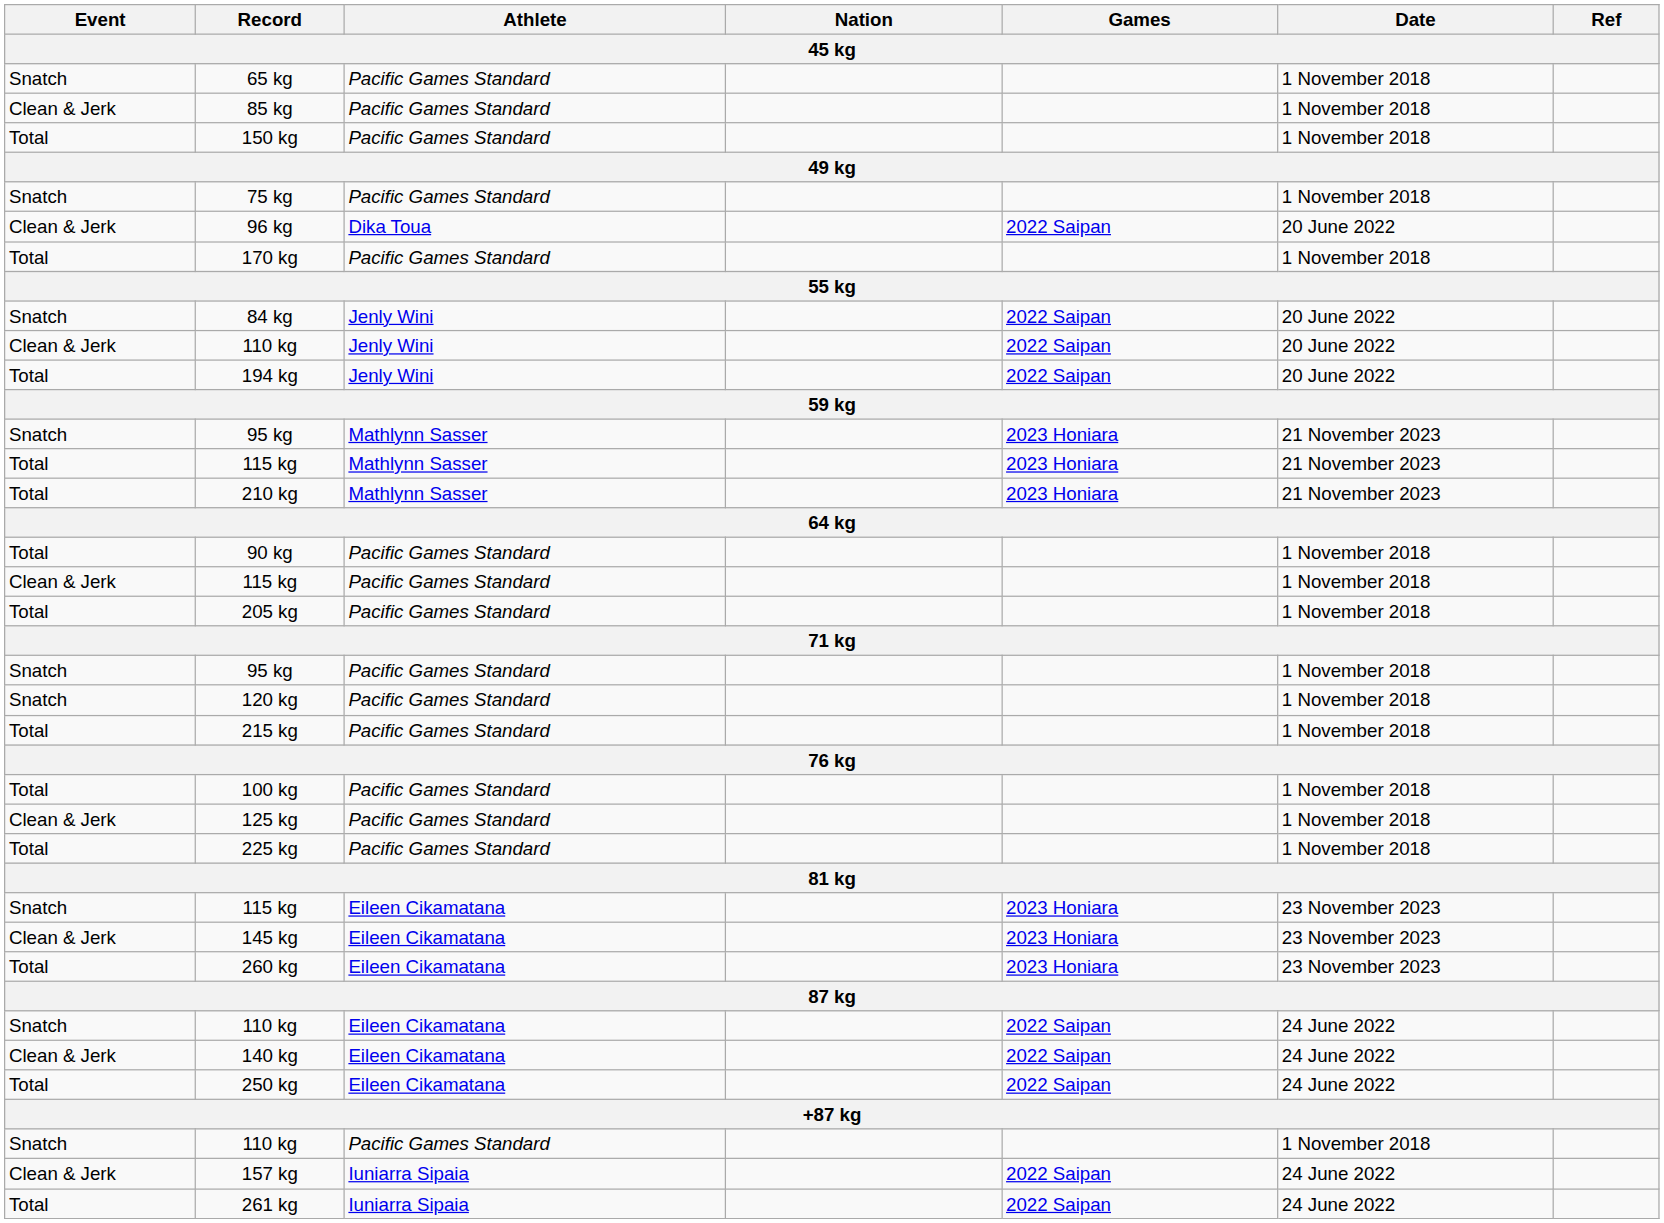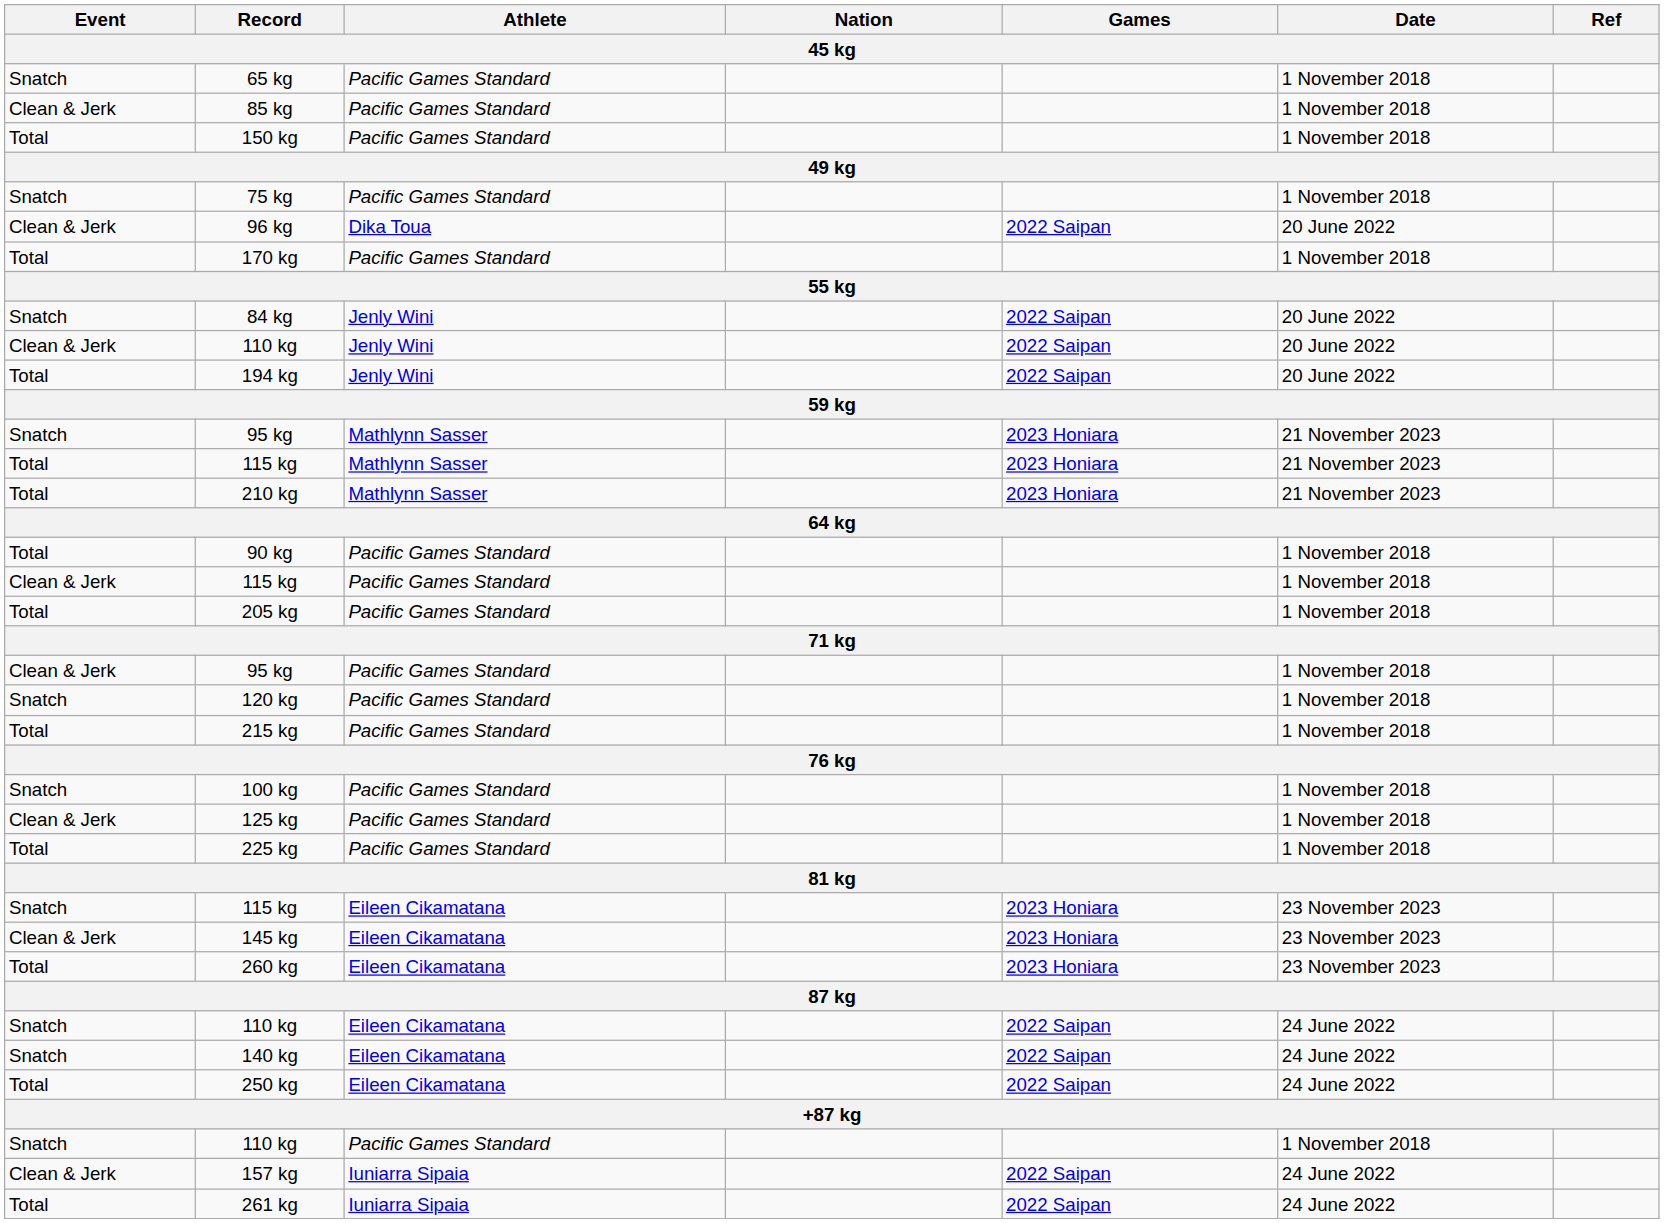95 kg / Pacific Games Standard | Event: Snatch -> Clean & Jerk
100 kg | Event: Total -> Snatch
140 kg | Event: Clean & Jerk -> Snatch
